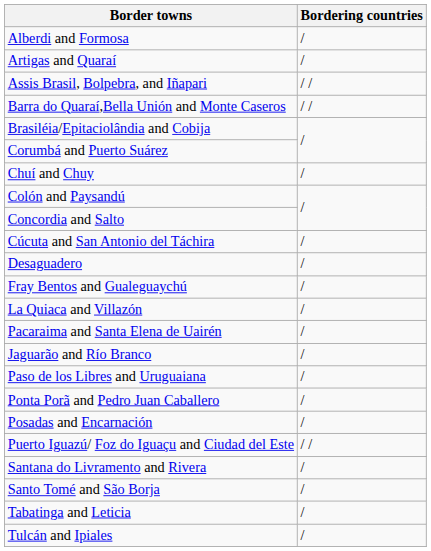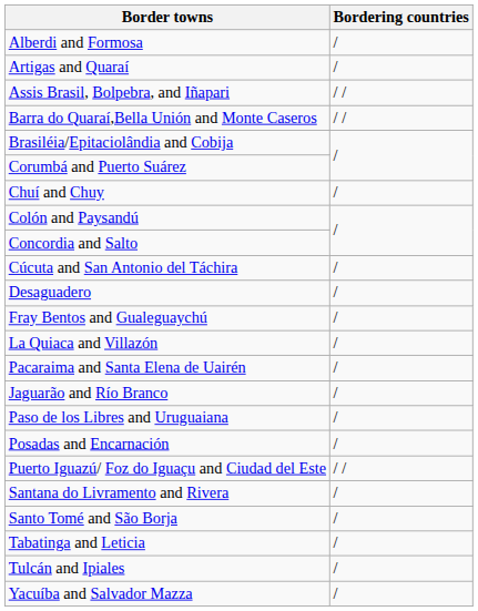- row: Ponta Porã and Pedro Juan Caballero | /
+ row: Yacuíba and Salvador Mazza | /
